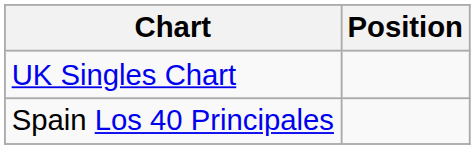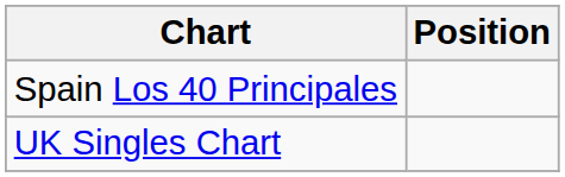rows swapped: UK Singles Chart <-> Spain Los 40 Principales
